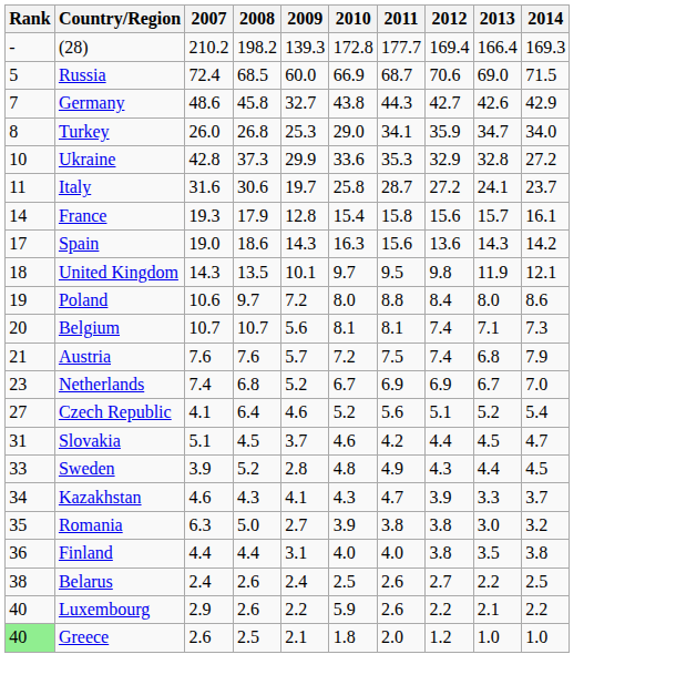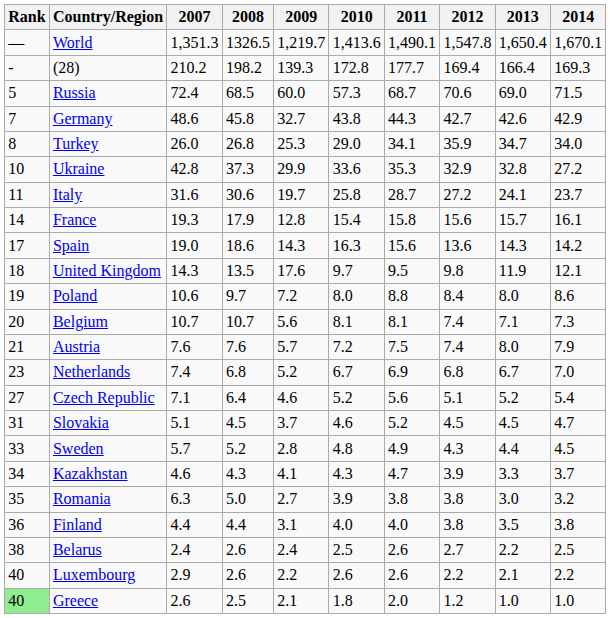+ row: — | World | 1,351.3 | 1326.5 | 1,219.7 | 1,413.6 | 1,490.1 | 1,547.8 | 1,650.4 | 1,670.1
Russia | 2010: 66.9 -> 57.3
United Kingdom | 2009: 10.1 -> 17.6
Austria | 2013: 6.8 -> 8.0
Netherlands | 2012: 6.9 -> 6.8
Czech Republic | 2007: 4.1 -> 7.1
Slovakia | 2011: 4.2 -> 5.2
Slovakia | 2012: 4.4 -> 4.5
Sweden | 2007: 3.9 -> 5.7
Luxembourg | 2010: 5.9 -> 2.6
